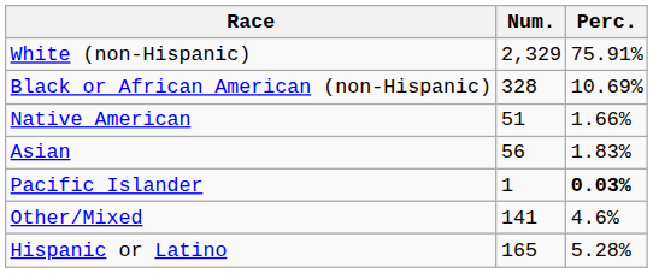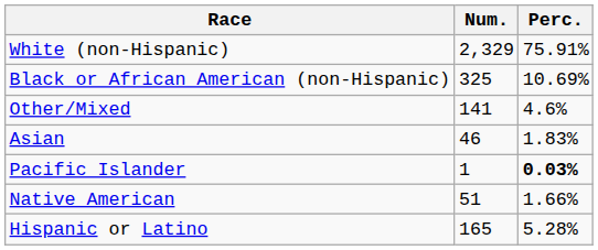Black or African American (non-Hispanic) | Num.: 328 -> 325
rows swapped: Native American <-> Other/Mixed
Asian | Num.: 56 -> 46
